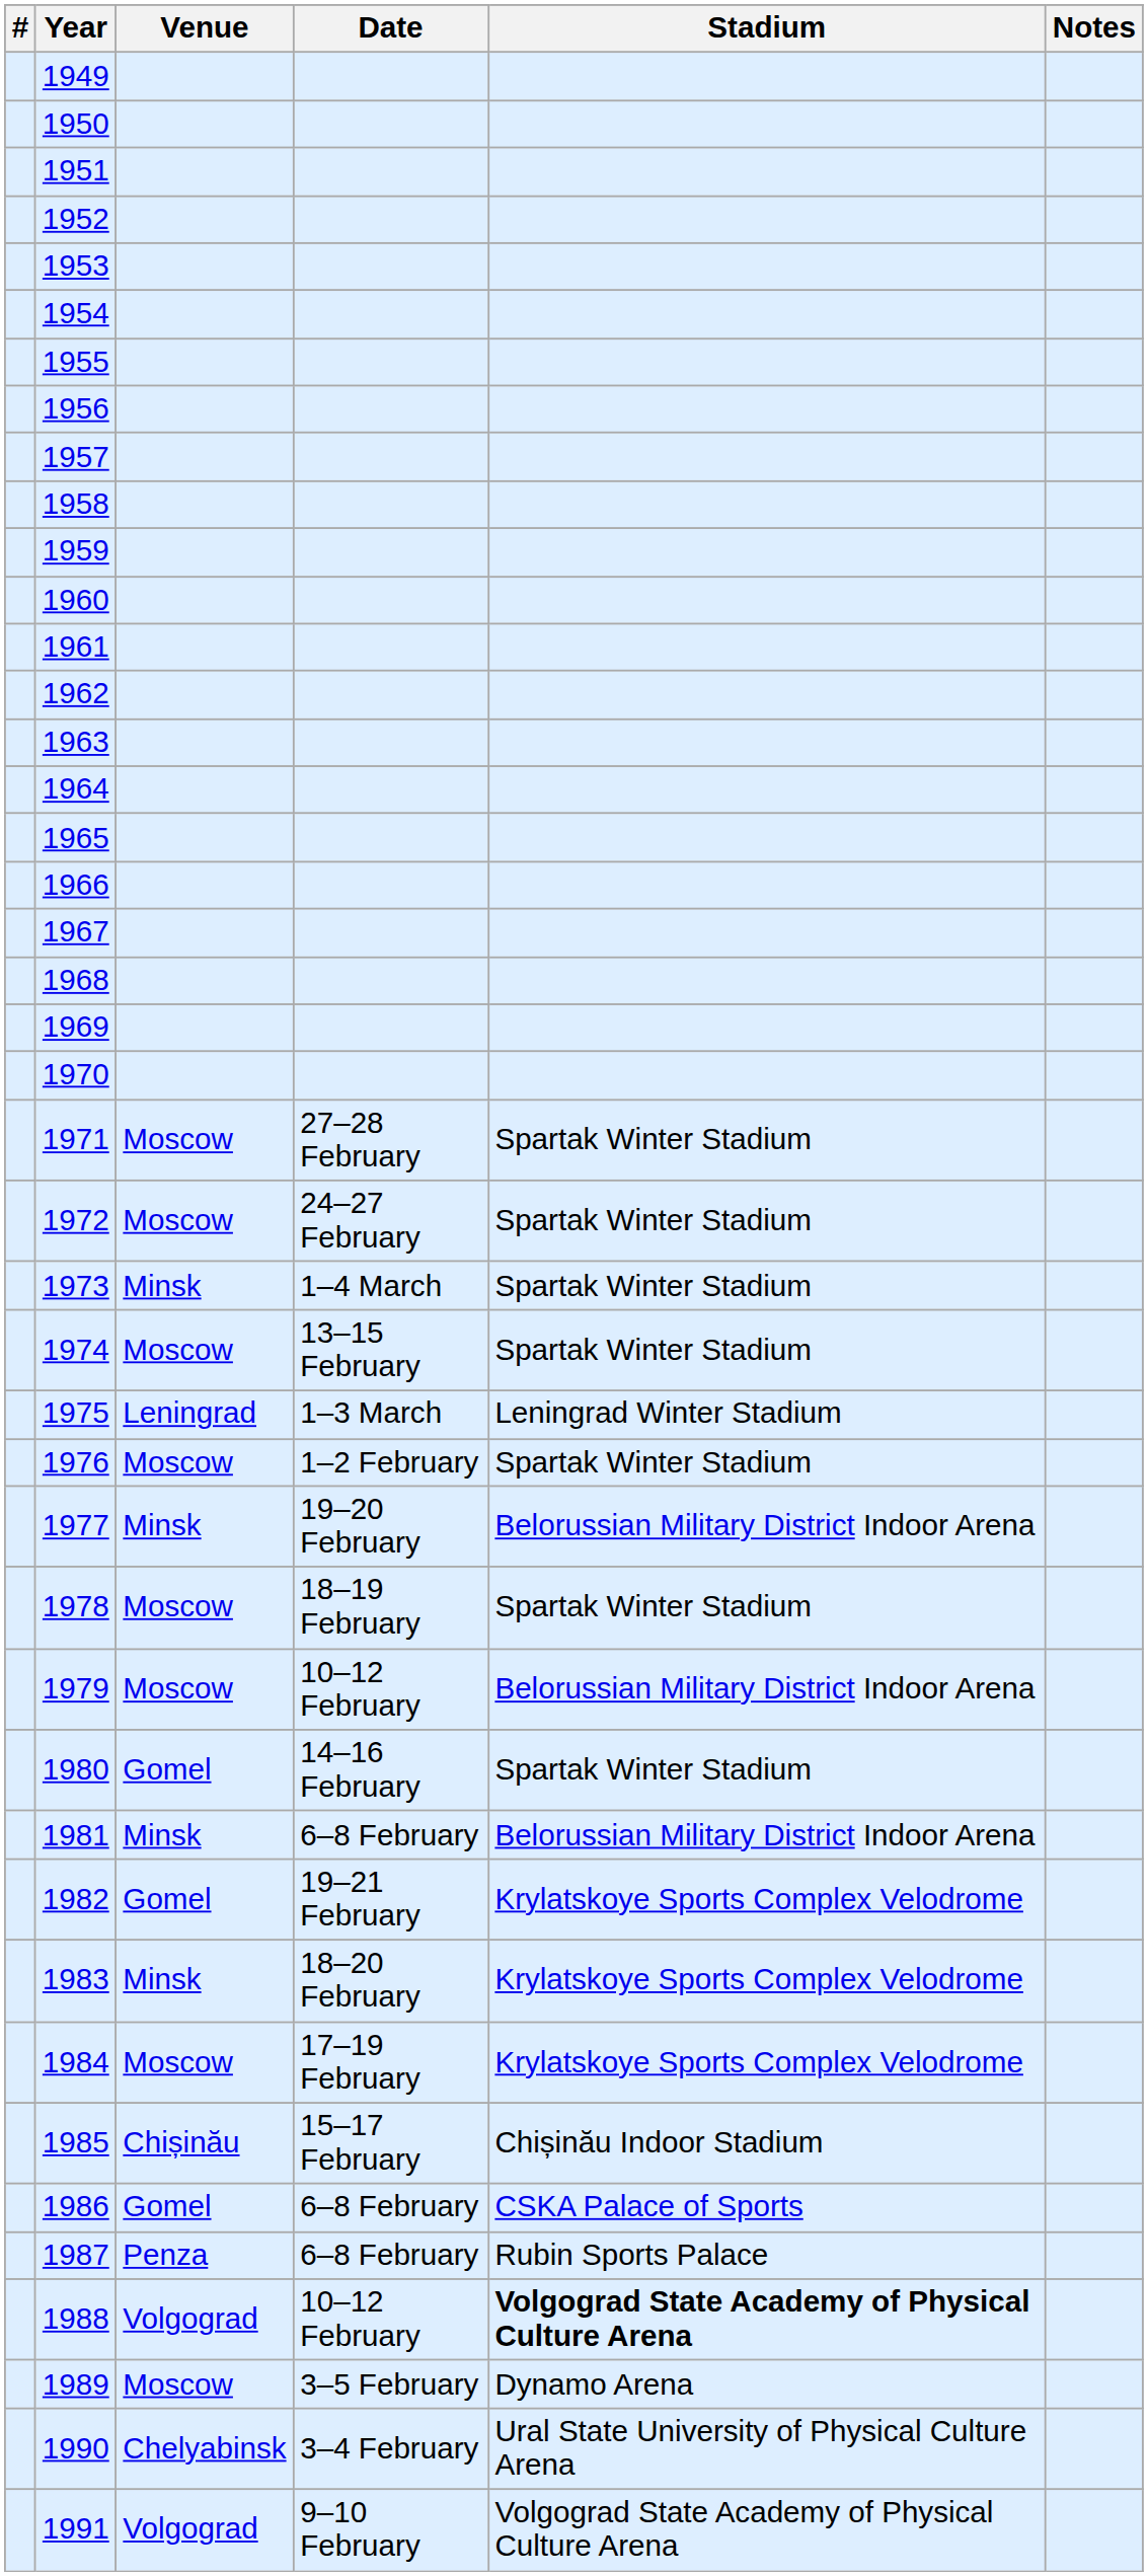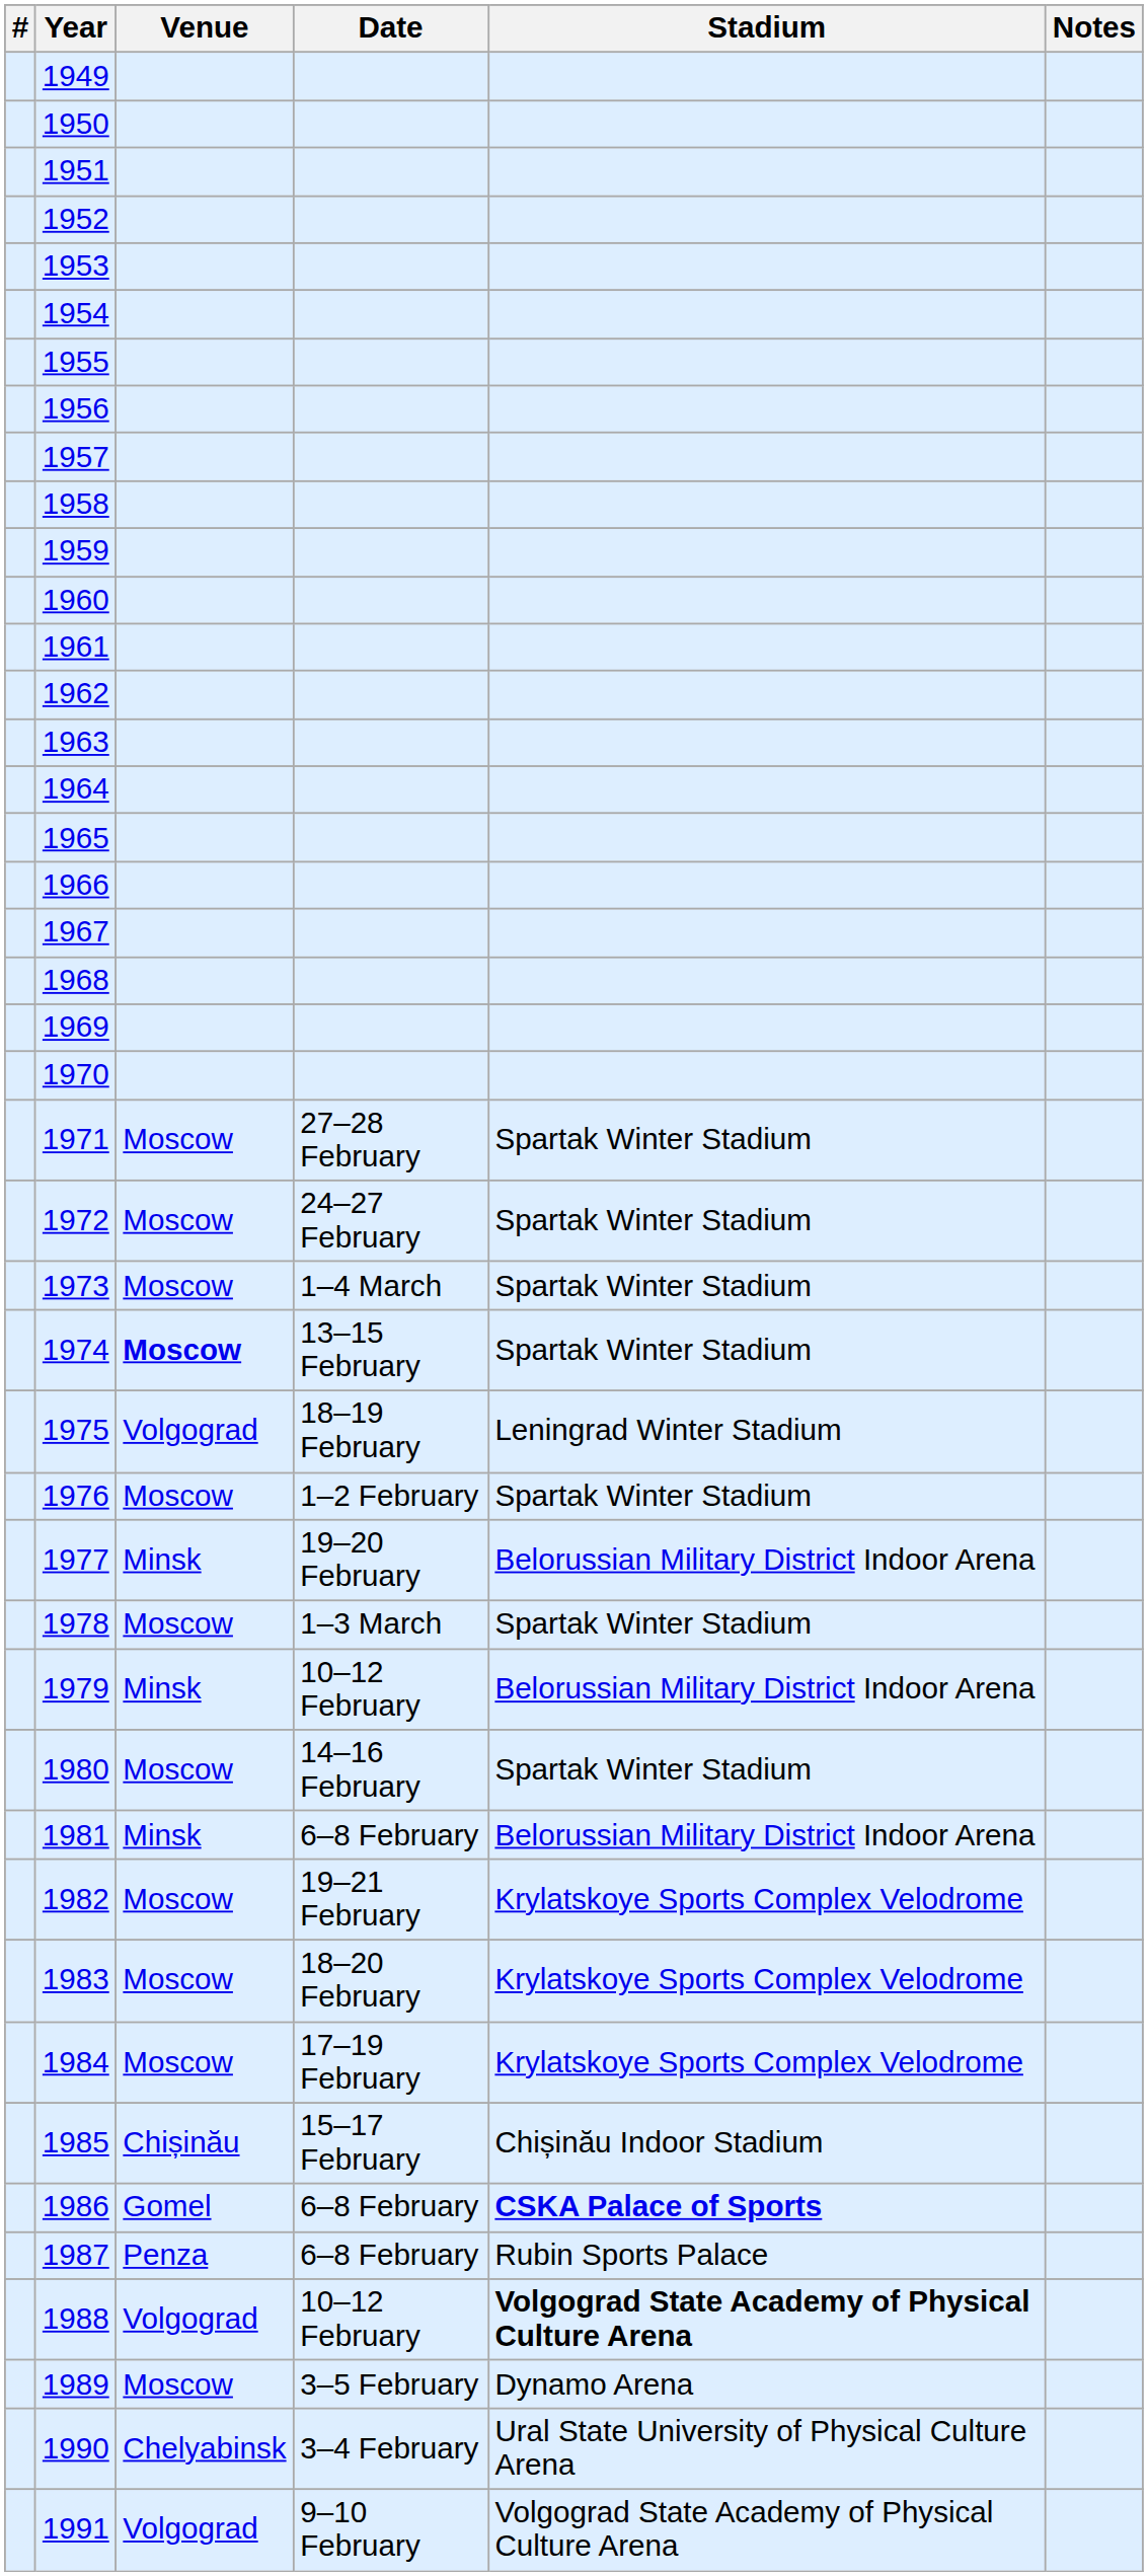1973 | Venue: Minsk -> Moscow
1974 | Venue: normal -> bold
1975 | Venue: Leningrad -> Volgograd
1975 | Date: 1–3 March -> 18–19 February
1978 | Date: 18–19 February -> 1–3 March
1979 | Venue: Moscow -> Minsk
1980 | Venue: Gomel -> Moscow
1982 | Venue: Gomel -> Moscow
1983 | Venue: Minsk -> Moscow
1986 | Stadium: normal -> bold
